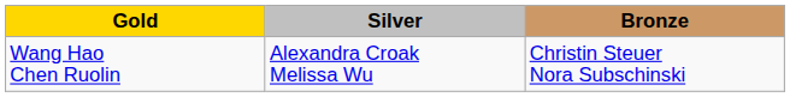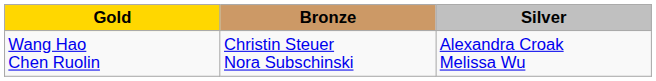columns swapped: Silver <-> Bronze
